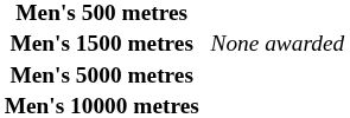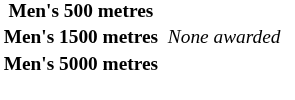- row: Men's 10000 metres
